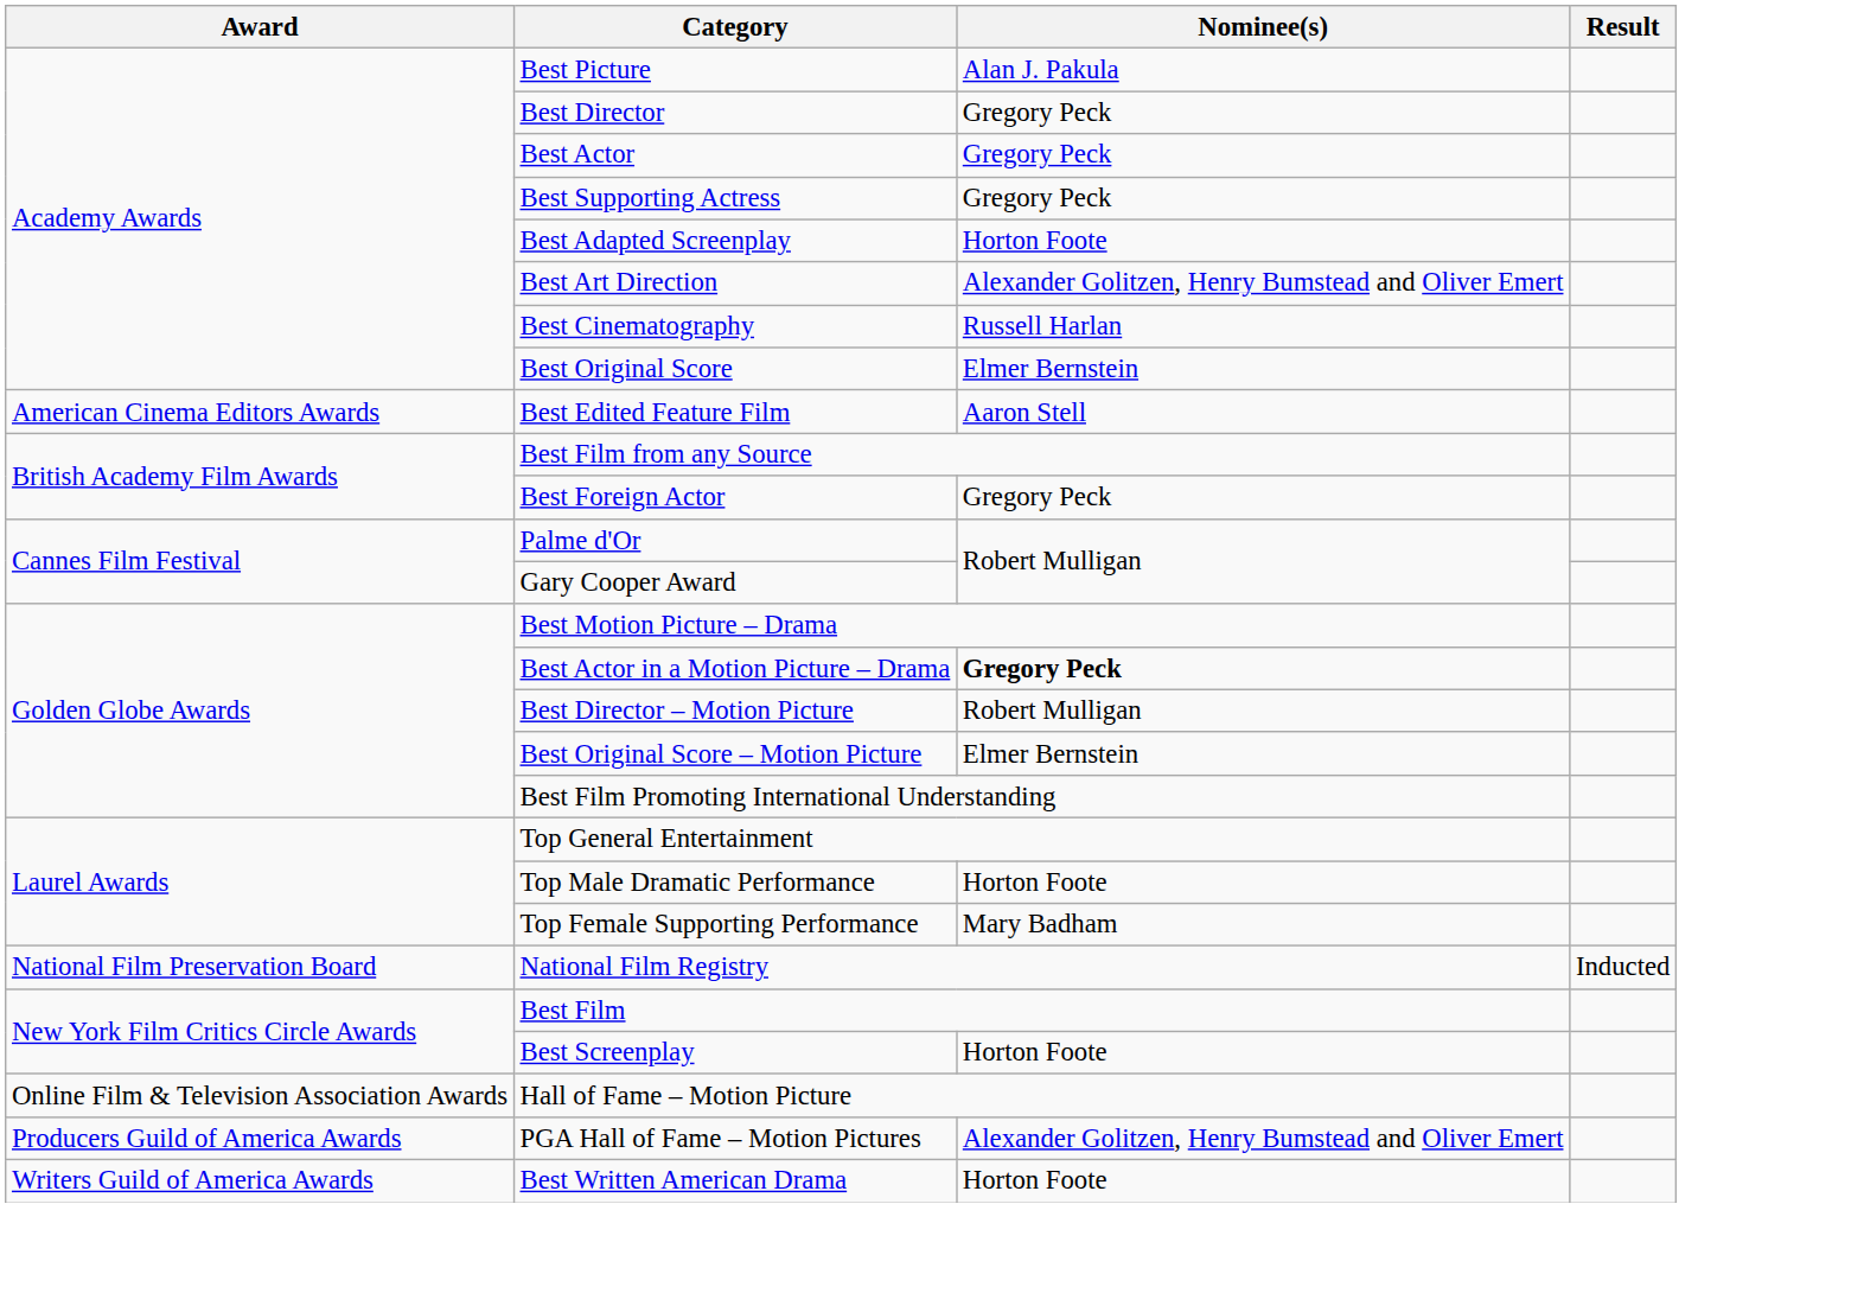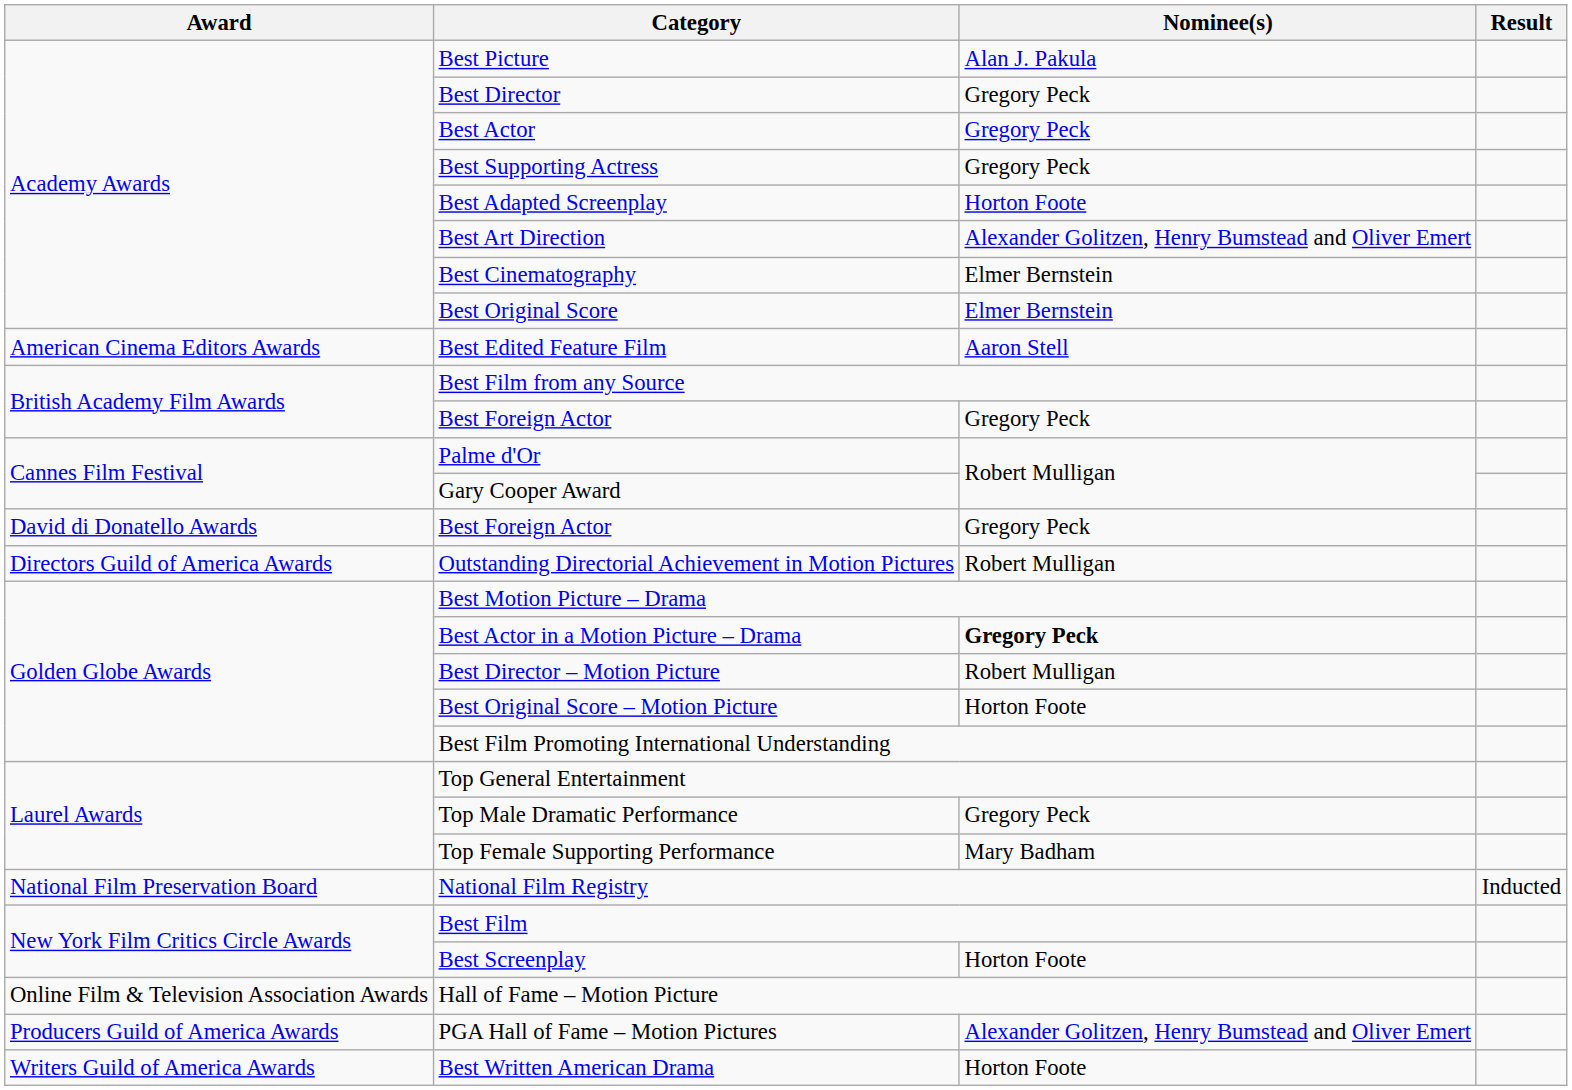Best Cinematography | Nominee(s): Russell Harlan -> Elmer Bernstein
+ row: David di Donatello Awards | Best Foreign Actor | Gregory Peck
+ row: Directors Guild of America Awards | Outstanding Directorial Achievement in Motion Pictures | Robert Mulligan
Best Original Score – Motion Picture | Nominee(s): Elmer Bernstein -> Horton Foote
Top Male Dramatic Performance | Nominee(s): Horton Foote -> Gregory Peck
